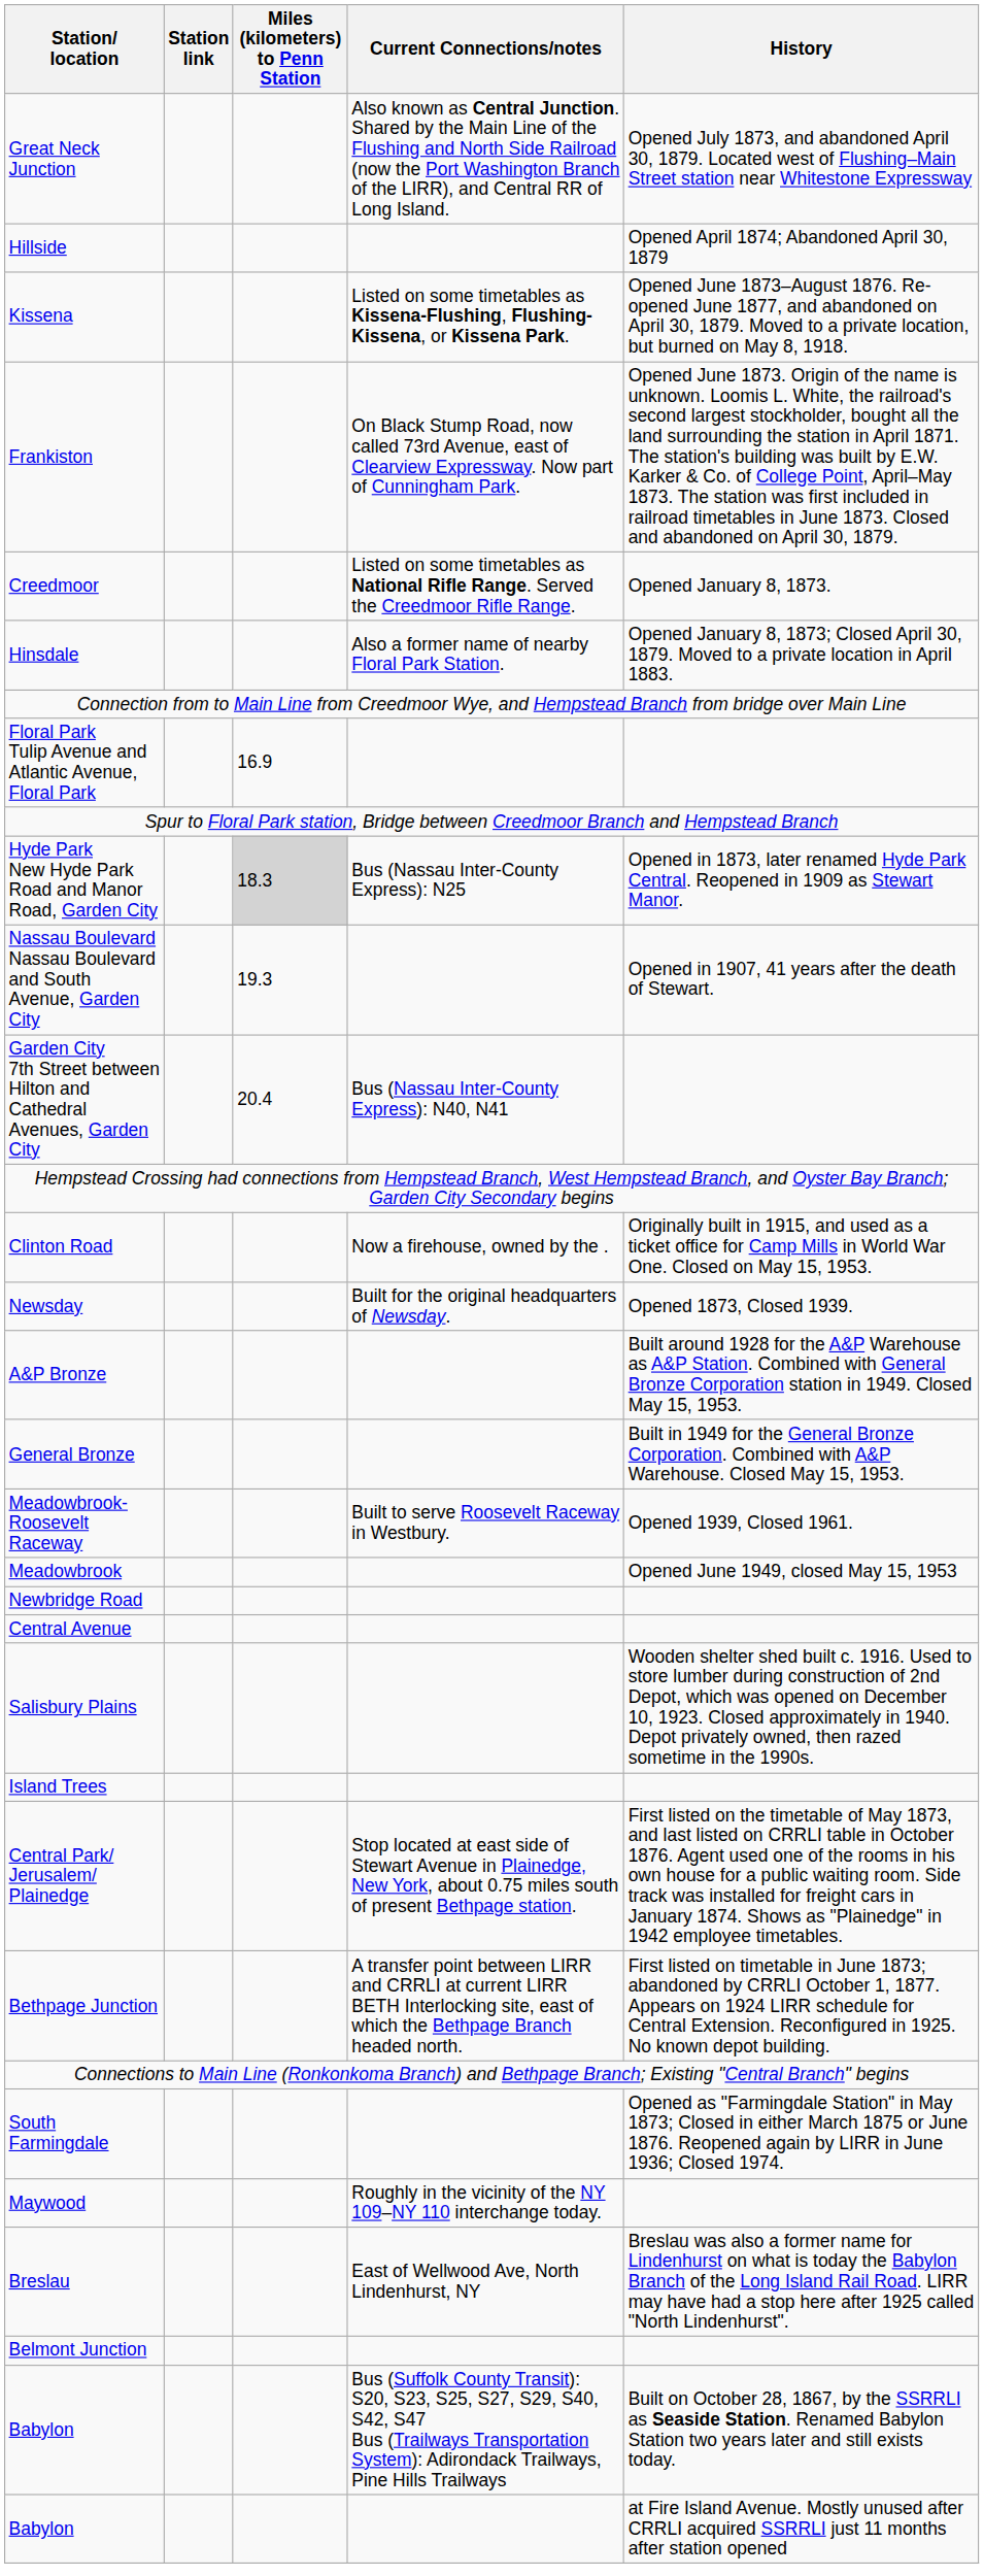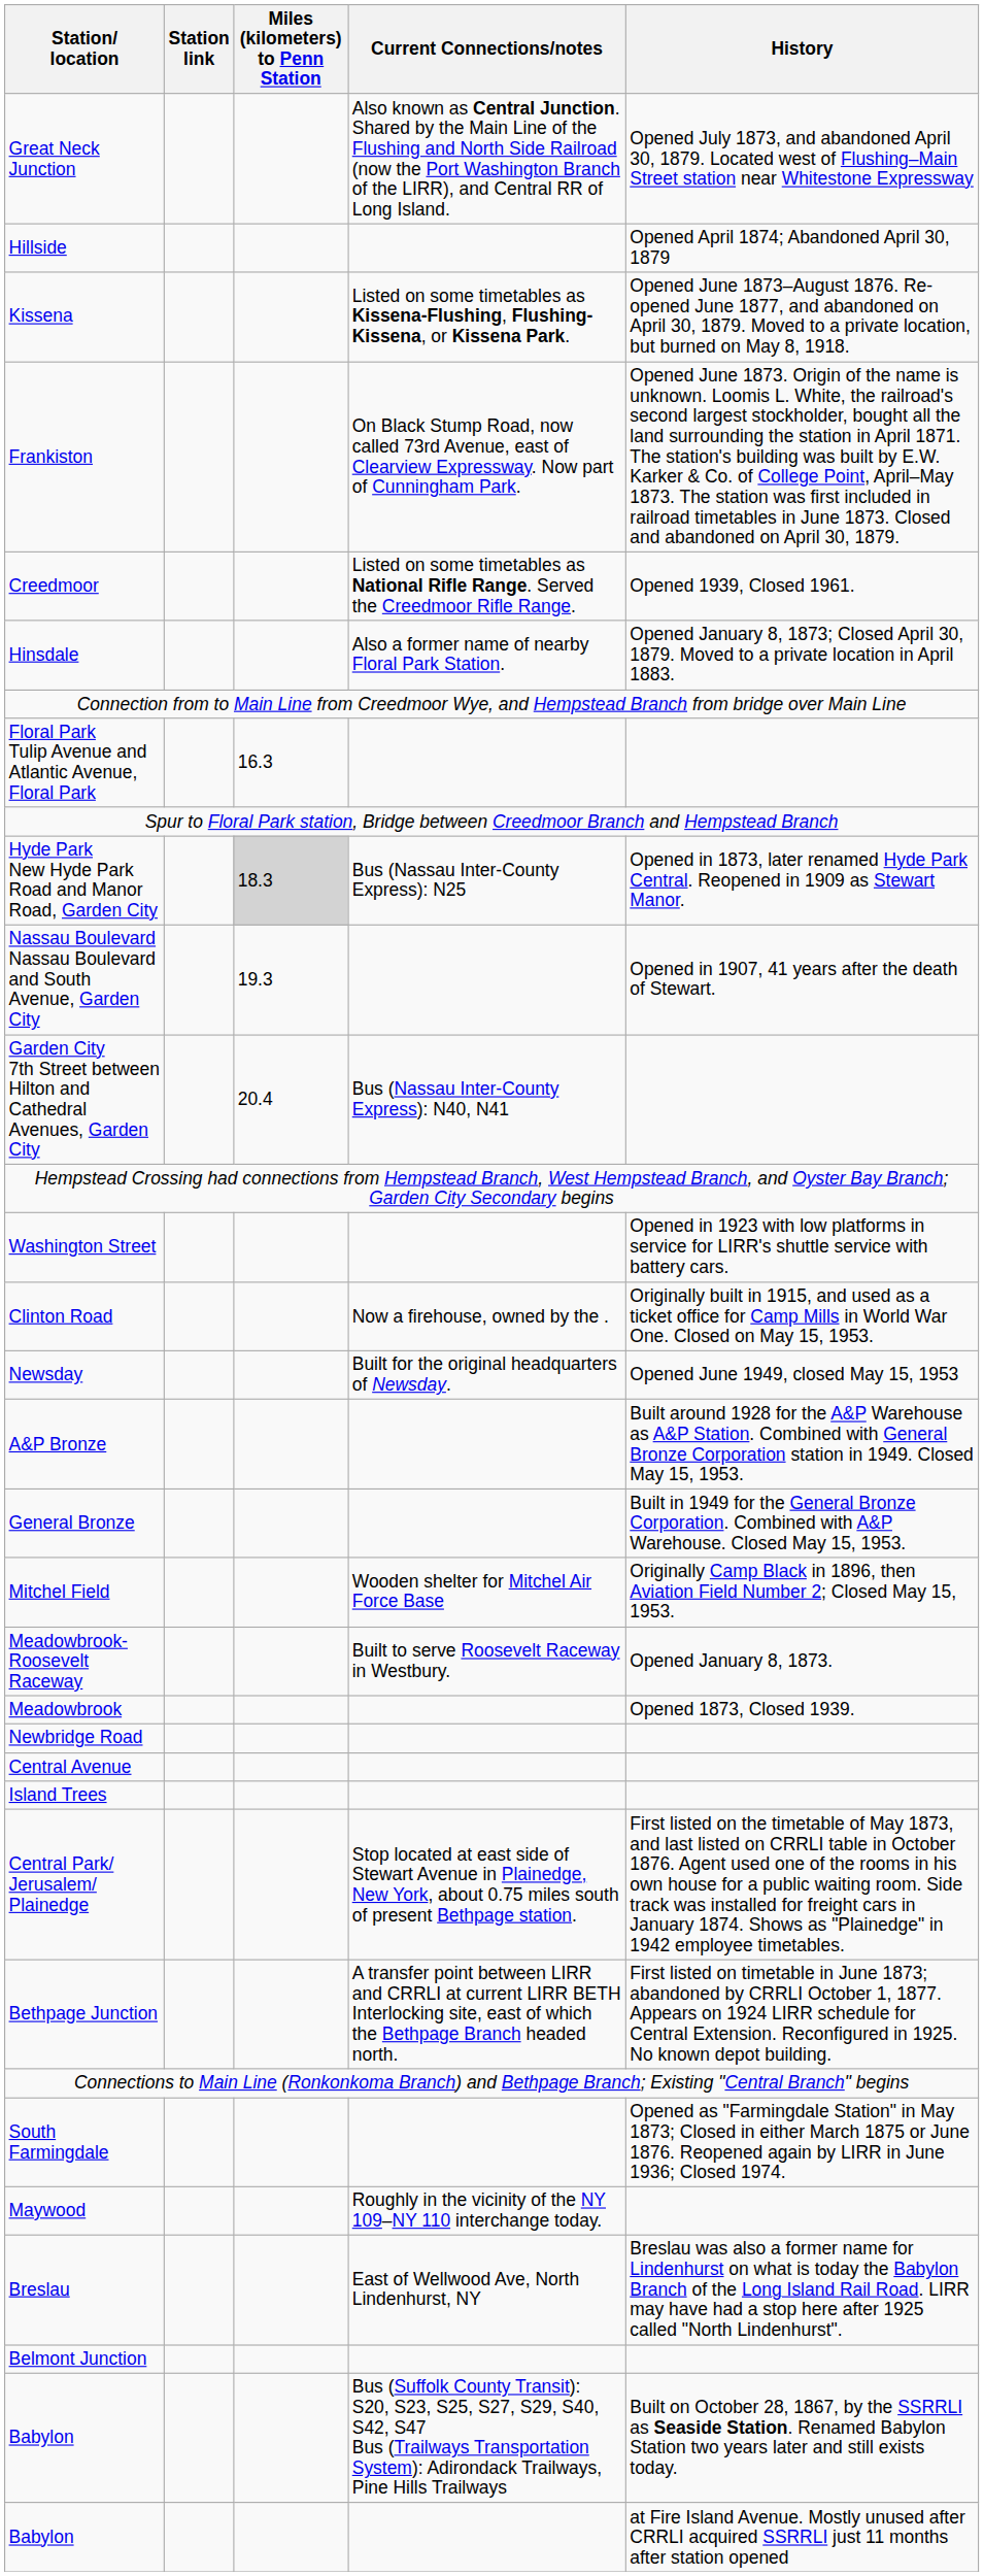Creedmoor | History: Opened January 8, 1873. -> Opened 1939, Closed 1961.
Floral Park Tulip Avenue and Atlantic Avenue, Floral Park | Miles (kilometers) to Penn Station: 16.9 -> 16.3
+ row: Washington Street | Opened in 1923 with low platforms in service for LIRR's shuttle service with battery cars.
Newsday | History: Opened 1873, Closed 1939. -> Opened June 1949, closed May 15, 1953
+ row: Mitchel Field | Wooden shelter for Mitchel Air Force Base | Originally Camp Black in 1896, then Aviation Field Number 2; Closed May 15, 1953.
Meadowbrook-Roosevelt Raceway | History: Opened 1939, Closed 1961. -> Opened January 8, 1873.
Meadowbrook | History: Opened June 1949, closed May 15, 1953 -> Opened 1873, Closed 1939.
- row: Salisbury Plains | Wooden shelter shed built c. 1916. Used to store lumber during construction of 2nd Depot, which was opened on December 10, 1923. Closed approximately in 1940. Depot privately owned, then razed sometime in the 1990s.
